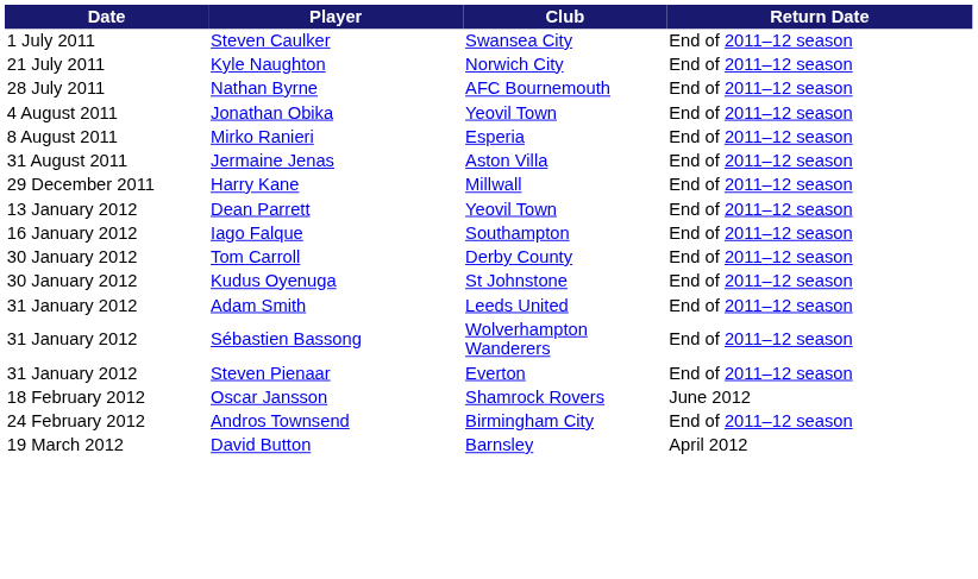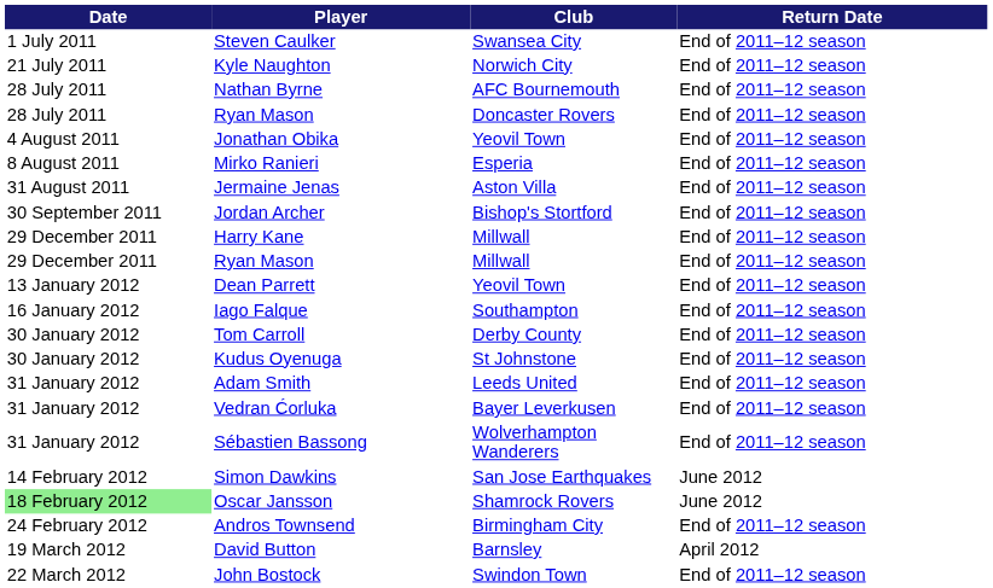+ row: 28 July 2011 | Ryan Mason | Doncaster Rovers | End of 2011–12 season
+ row: 30 September 2011 | Jordan Archer | Bishop's Stortford | End of 2011–12 season
+ row: 29 December 2011 | Ryan Mason | Millwall | End of 2011–12 season
+ row: 31 January 2012 | Vedran Ćorluka | Bayer Leverkusen | End of 2011–12 season
- row: 31 January 2012 | Steven Pienaar | Everton | End of 2011–12 season
+ row: 14 February 2012 | Simon Dawkins | San Jose Earthquakes | June 2012
Oscar Jansson | Date: no background -> lightgreen background
+ row: 22 March 2012 | John Bostock | Swindon Town | End of 2011–12 season
